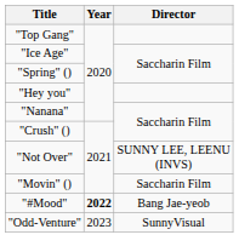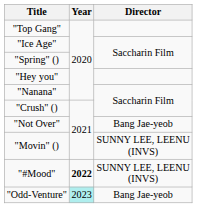"Not Over" | Director: SUNNY LEE, LEENU (INVS) -> Bang Jae-yeob
"Movin" () | Director: Saccharin Film -> SUNNY LEE, LEENU (INVS)
"#Mood" | Director: Bang Jae-yeob -> SUNNY LEE, LEENU (INVS)
"Odd-Venture" | Year: no background -> paleturquoise background
"Odd-Venture" | Director: SunnyVisual -> Bang Jae-yeob
